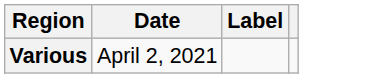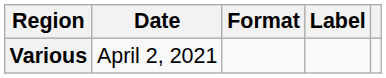+ column: Format
